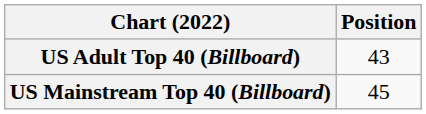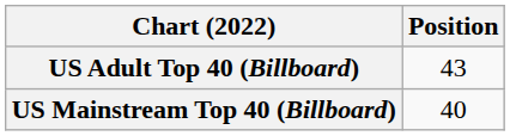US Mainstream Top 40 (Billboard) | Position: 45 -> 40
